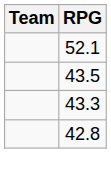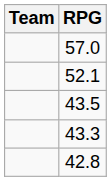+ row: 57.0
